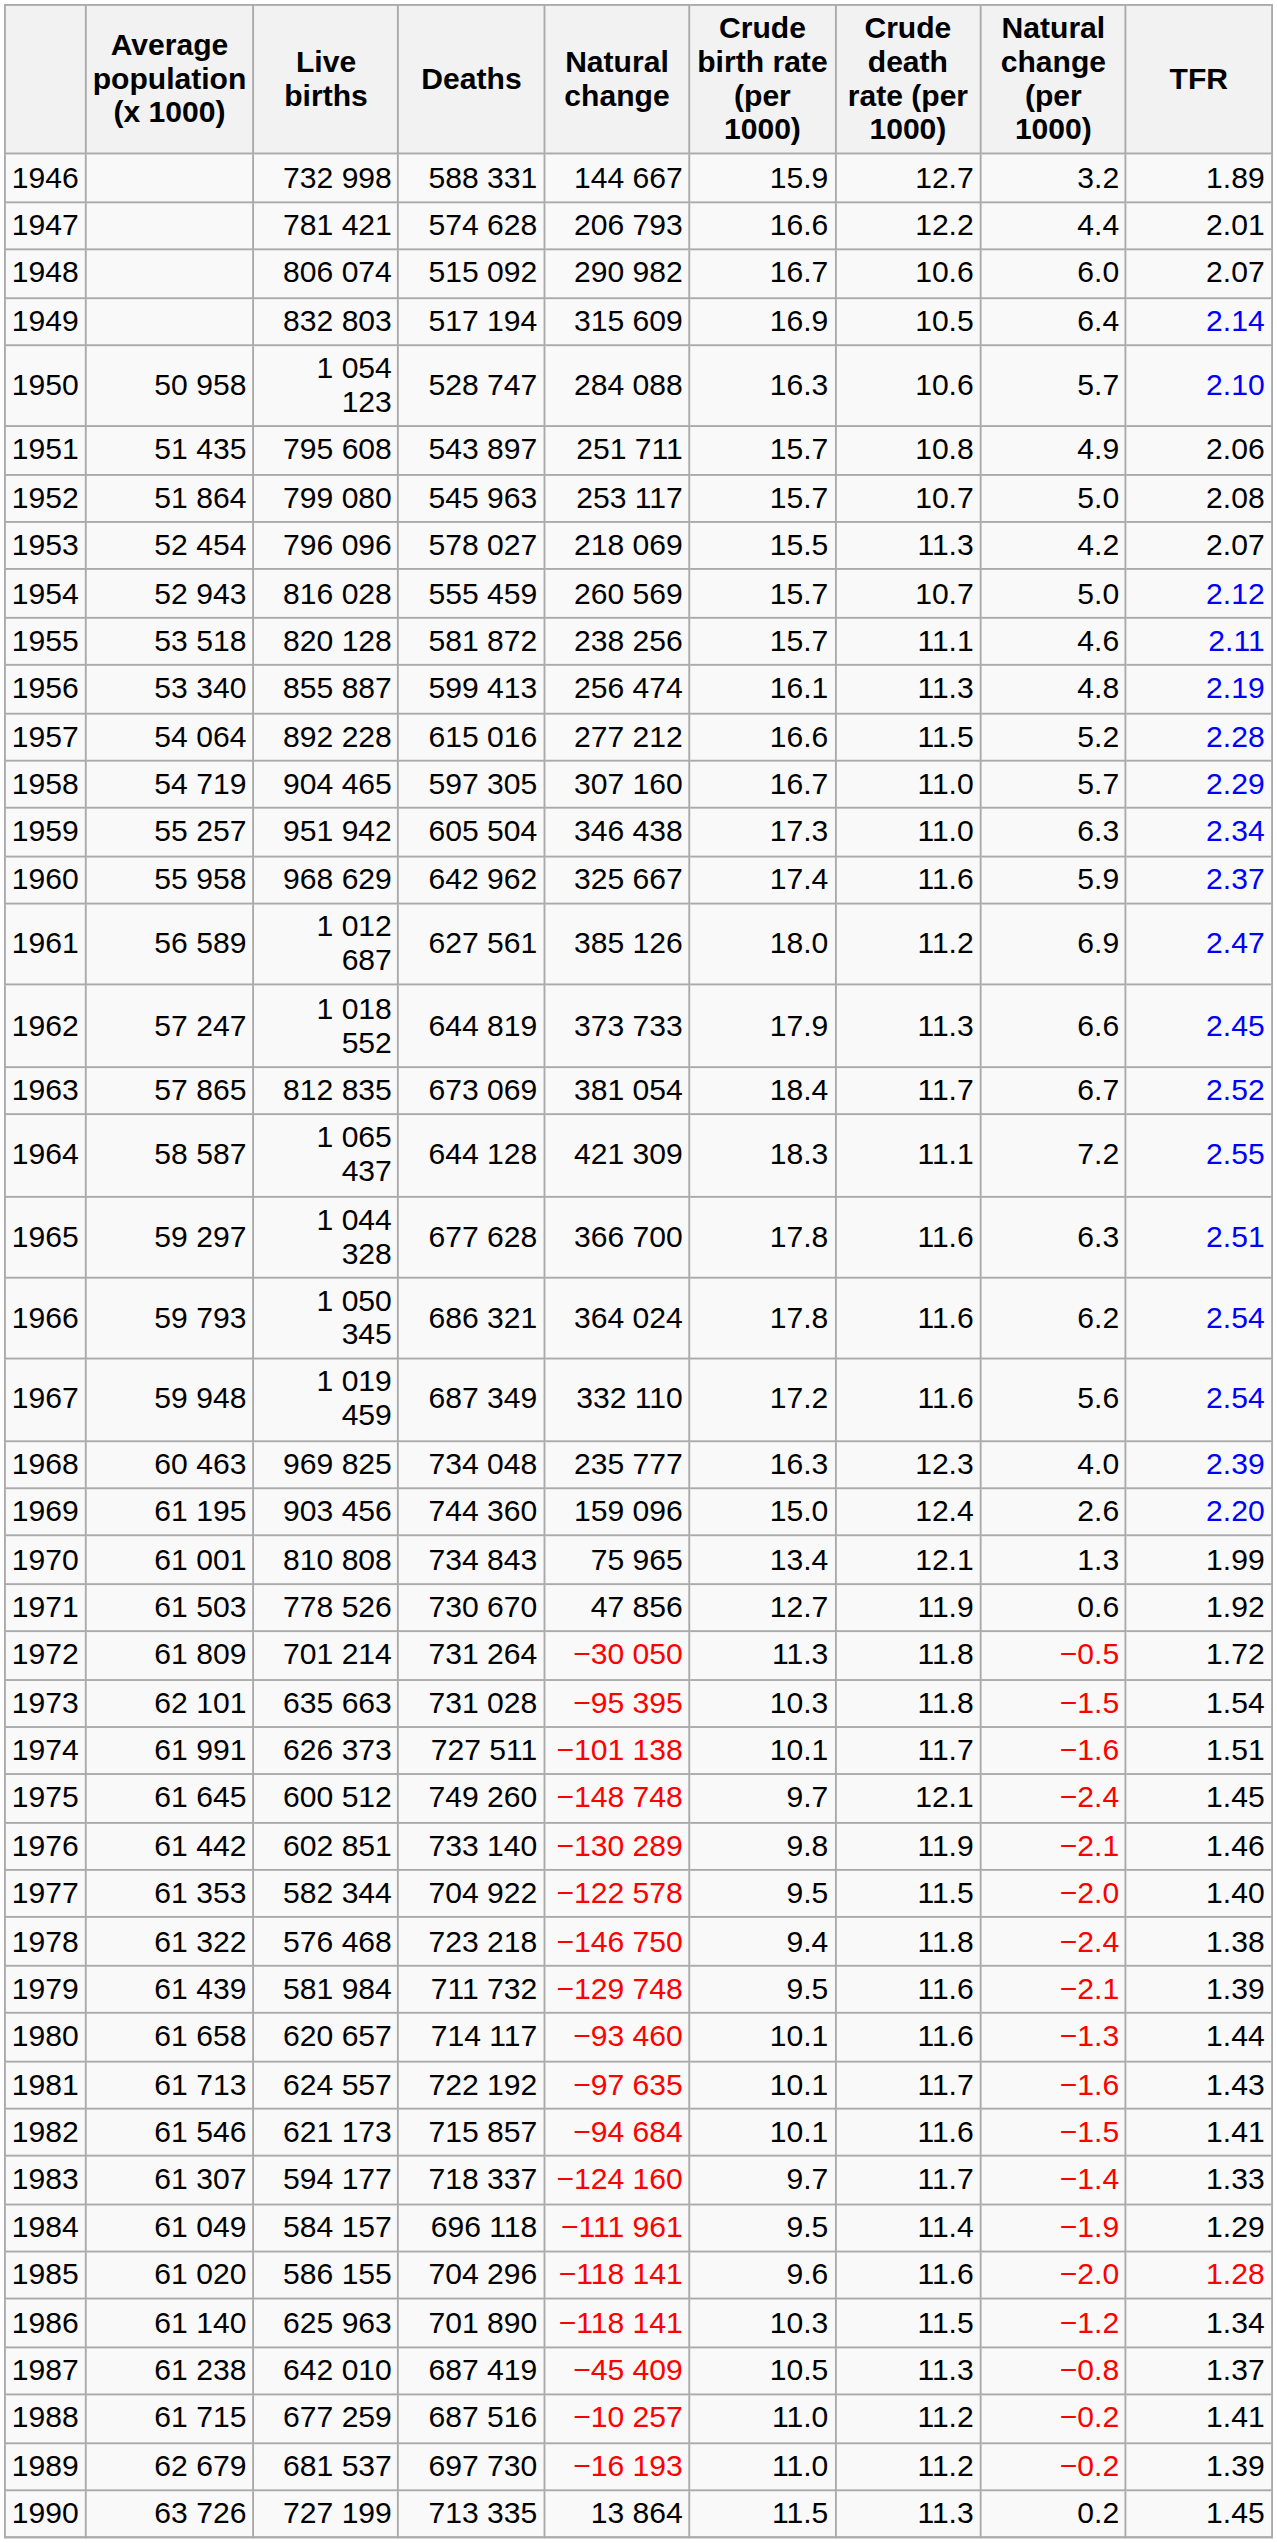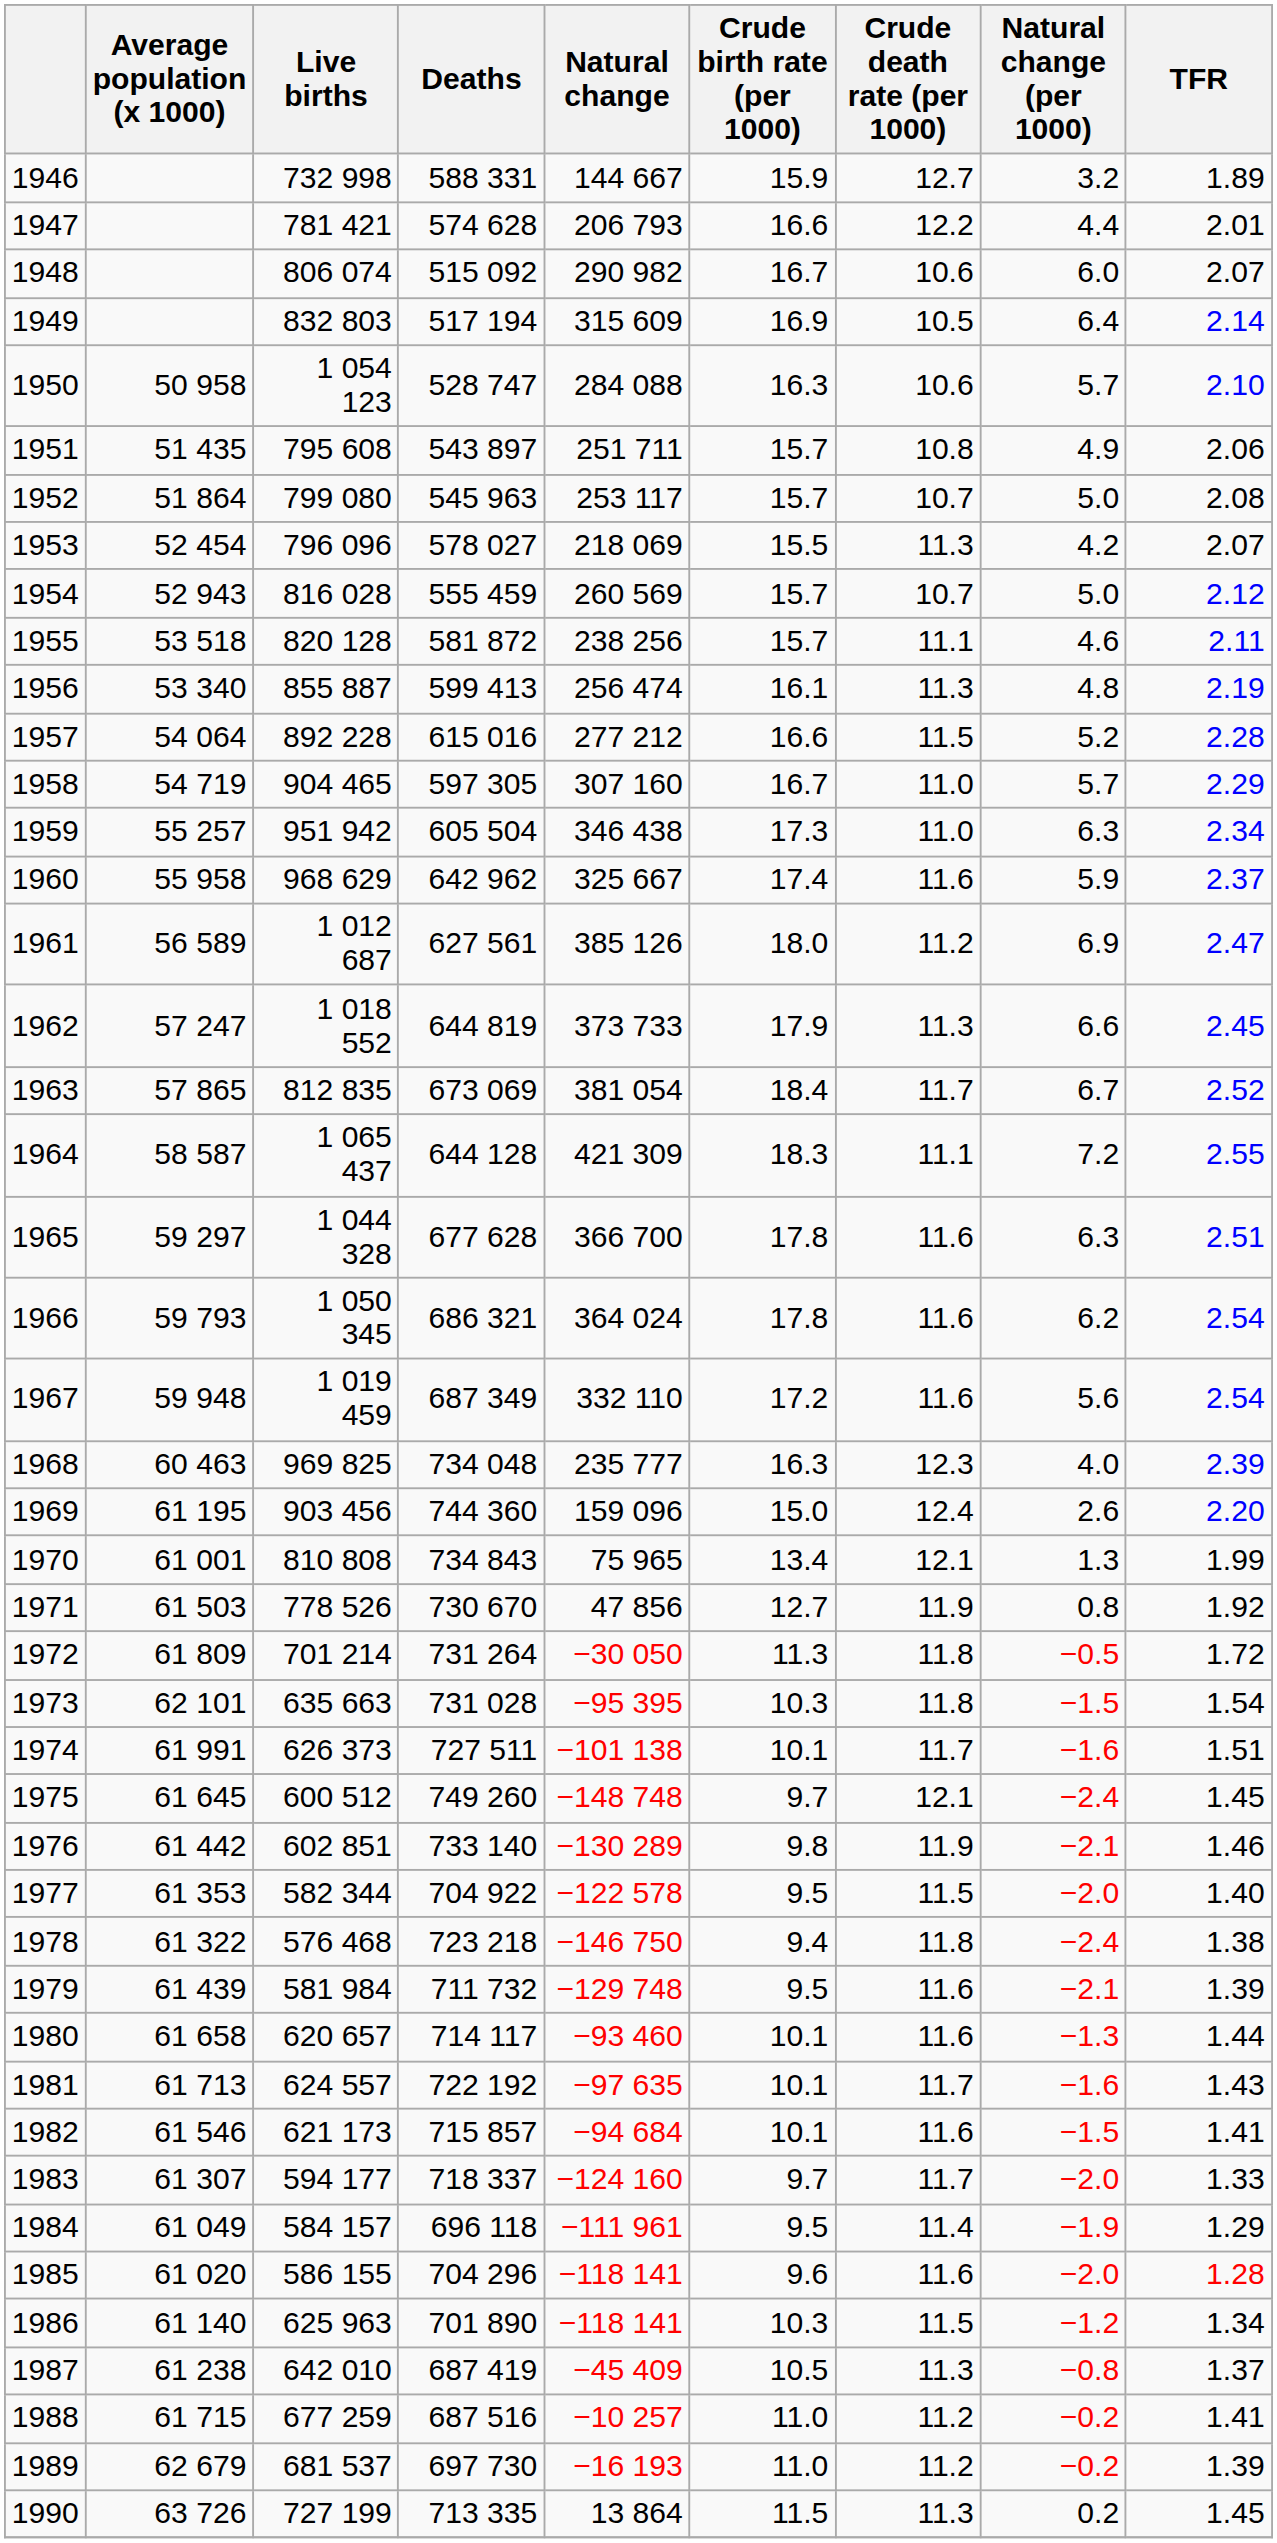1971 | Natural change (per 1000): 0.6 -> 0.8
1983 | Natural change (per 1000): −1.4 -> −2.0
